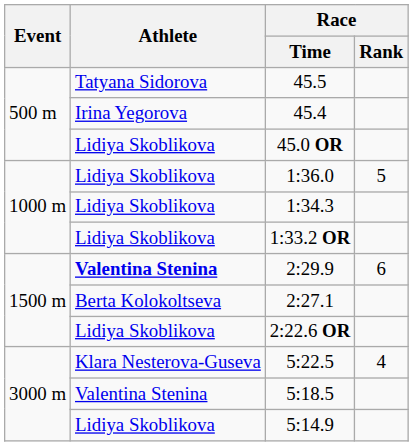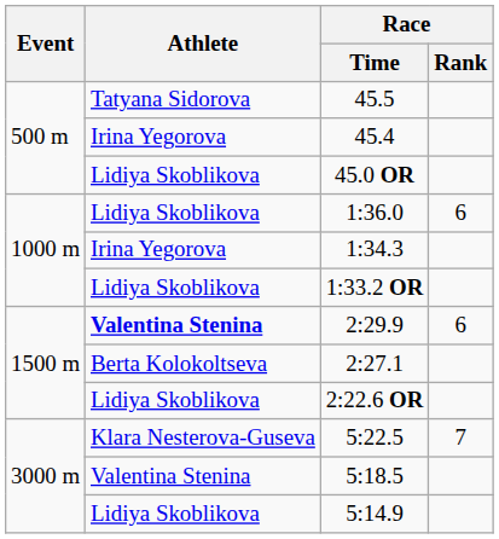1:36.0 | Race / Rank: 5 -> 6
1:34.3 | Athlete: Lidiya Skoblikova -> Irina Yegorova
5:22.5 | Race / Rank: 4 -> 7
